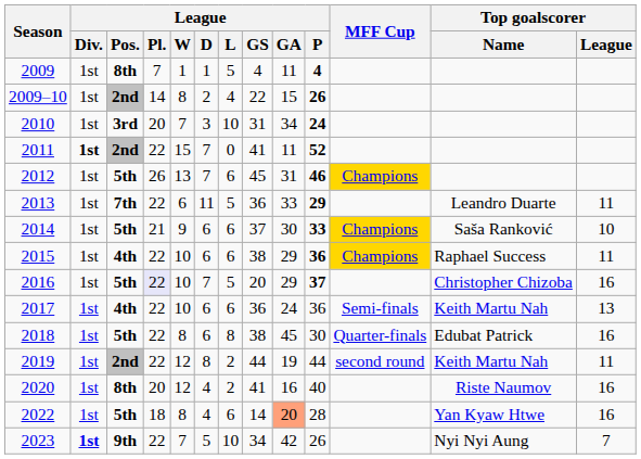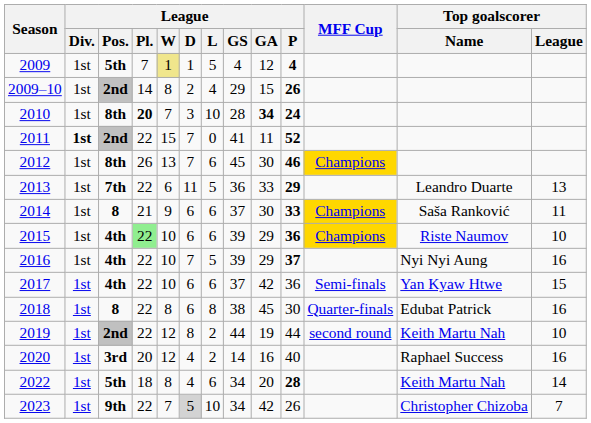2009 | League / Pos.: 8th -> 5th
2009 | League / W: no background -> khaki background
2009 | League / GA: 11 -> 12
2009–10 | League / GS: 22 -> 29
2010 | League / Pos.: 3rd -> 8th
2010 | League / Pl.: normal -> bold
2010 | League / GS: 31 -> 28
2010 | League / GA: normal -> bold
2012 | League / Pos.: 5th -> 8th
2012 | League / GA: 31 -> 30
2013 | Top goalscorer / League: 11 -> 13
2014 | League / Pos.: 5th -> 8
2014 | Top goalscorer / League: 10 -> 11
2015 | League / Pl.: no background -> lightgreen background
2015 | League / GS: 38 -> 39
2015 | Top goalscorer / Name: Raphael Success -> Riste Naumov
2015 | Top goalscorer / League: 11 -> 10
2016 | League / Pos.: 5th -> 4th
2016 | League / Pl.: lavender background -> no background
2016 | League / GS: 20 -> 39
2016 | Top goalscorer / Name: Christopher Chizoba -> Nyi Nyi Aung
2017 | League / GS: 36 -> 37
2017 | League / GA: 24 -> 42
2017 | Top goalscorer / Name: Keith Martu Nah -> Yan Kyaw Htwe
2017 | Top goalscorer / League: 13 -> 15
2018 | League / Pos.: 5th -> 8
2019 | Top goalscorer / League: 11 -> 10
2020 | League / Pos.: 8th -> 3rd
2020 | League / GS: 41 -> 14
2020 | Top goalscorer / Name: Riste Naumov -> Raphael Success
2022 | League / GS: 14 -> 34
2022 | League / GA: lightsalmon background -> no background
2022 | League / P: normal -> bold
2022 | Top goalscorer / Name: Yan Kyaw Htwe -> Keith Martu Nah
2022 | Top goalscorer / League: 16 -> 14
2023 | League / Div.: bold -> normal
2023 | League / D: no background -> lightgrey background
2023 | Top goalscorer / Name: Nyi Nyi Aung -> Christopher Chizoba
